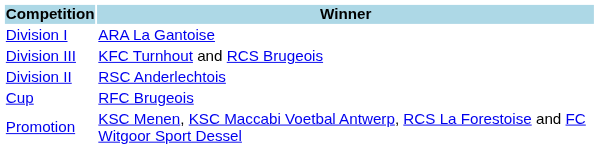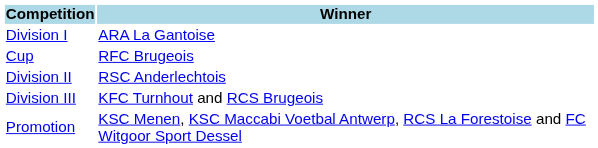rows swapped: Cup <-> Division III
